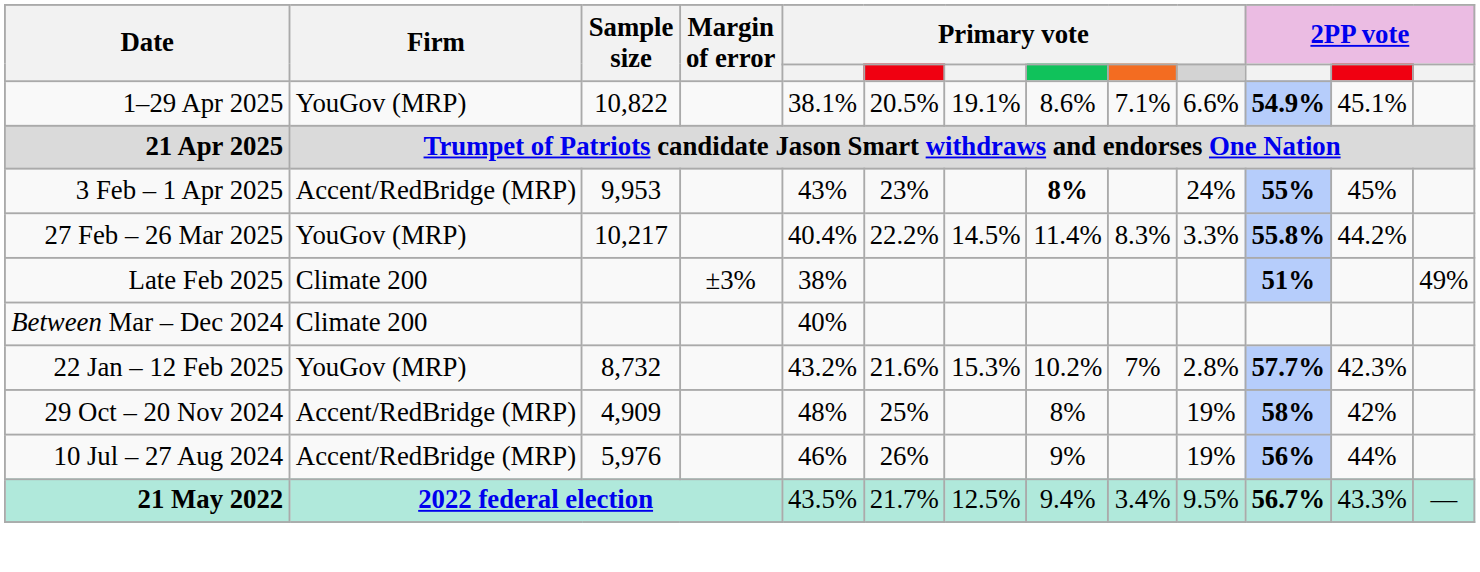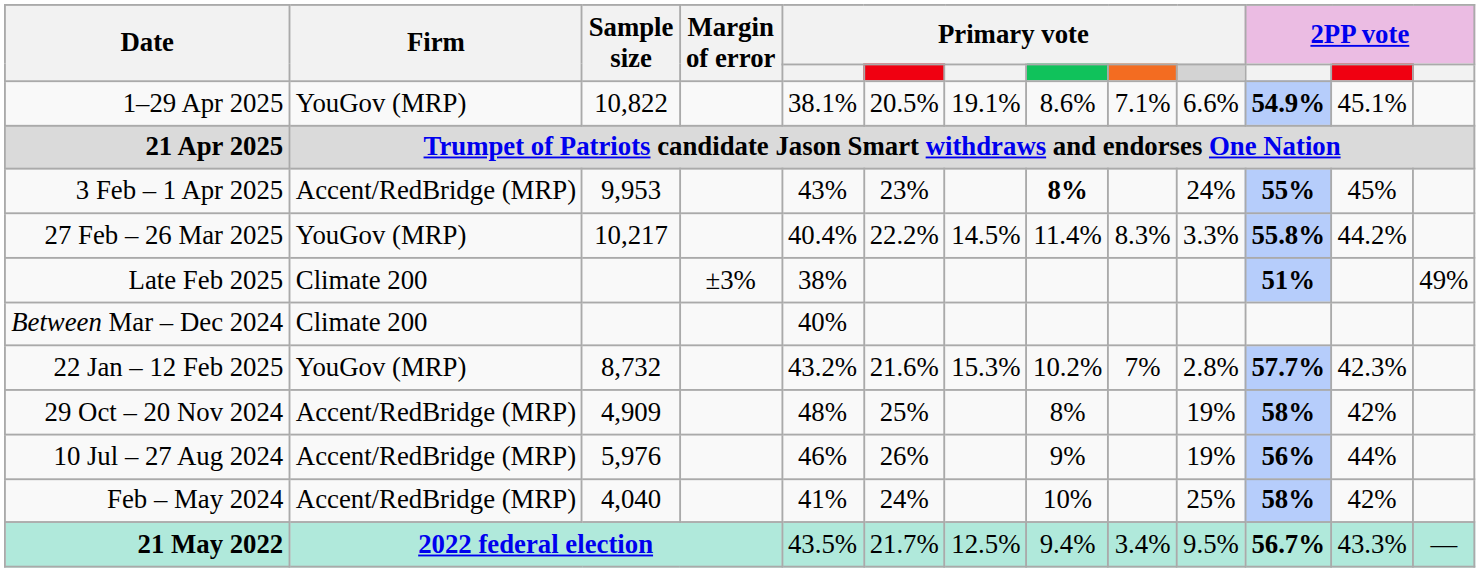+ row: Feb – May 2024 | Accent/RedBridge (MRP) | 4,040 | 41% | 24% | 10% | 25% | 58% | 42%
